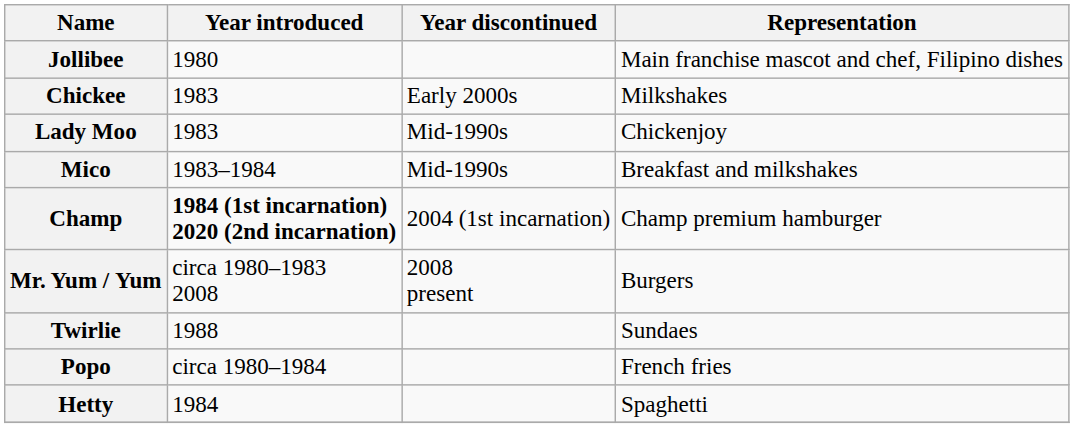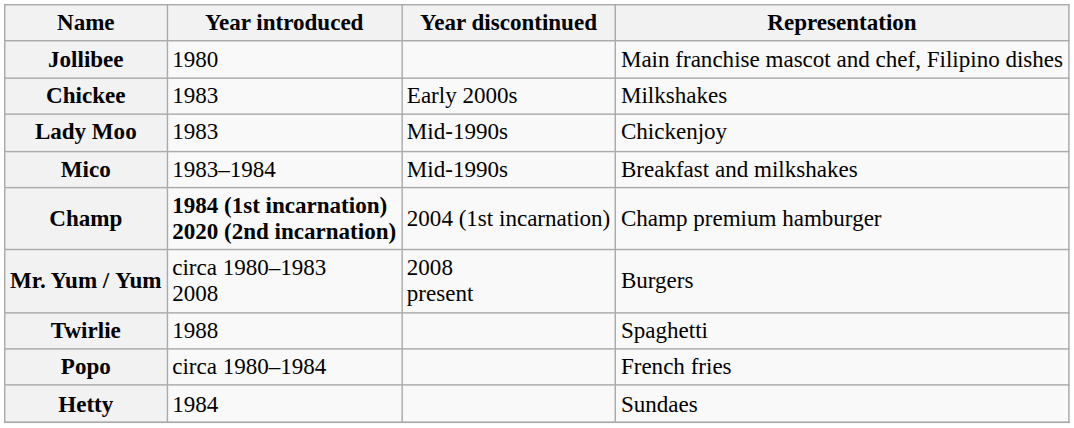Twirlie | Representation: Sundaes -> Spaghetti
Hetty | Representation: Spaghetti -> Sundaes
